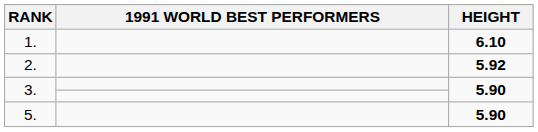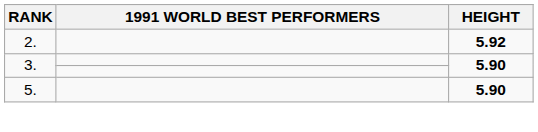- row: 1. | 6.10
